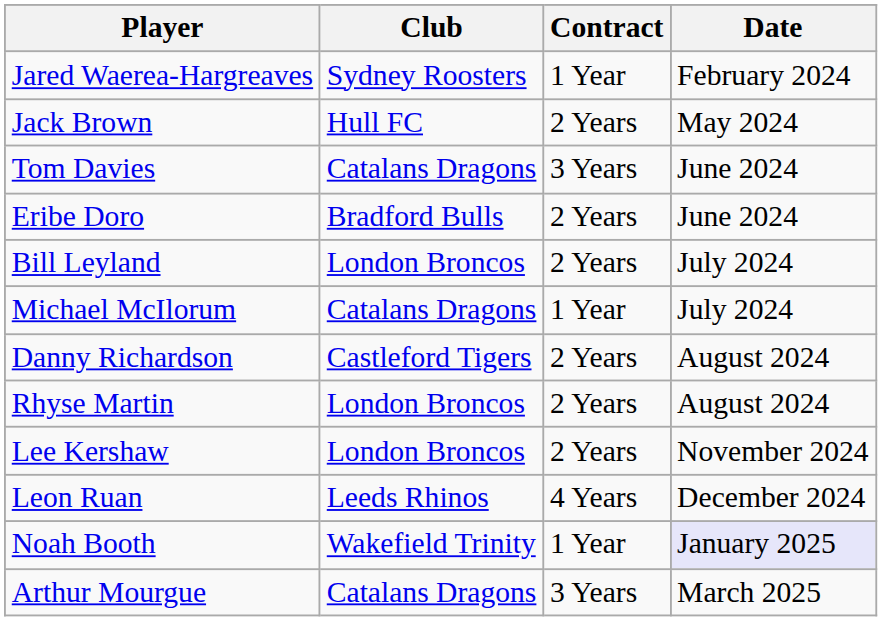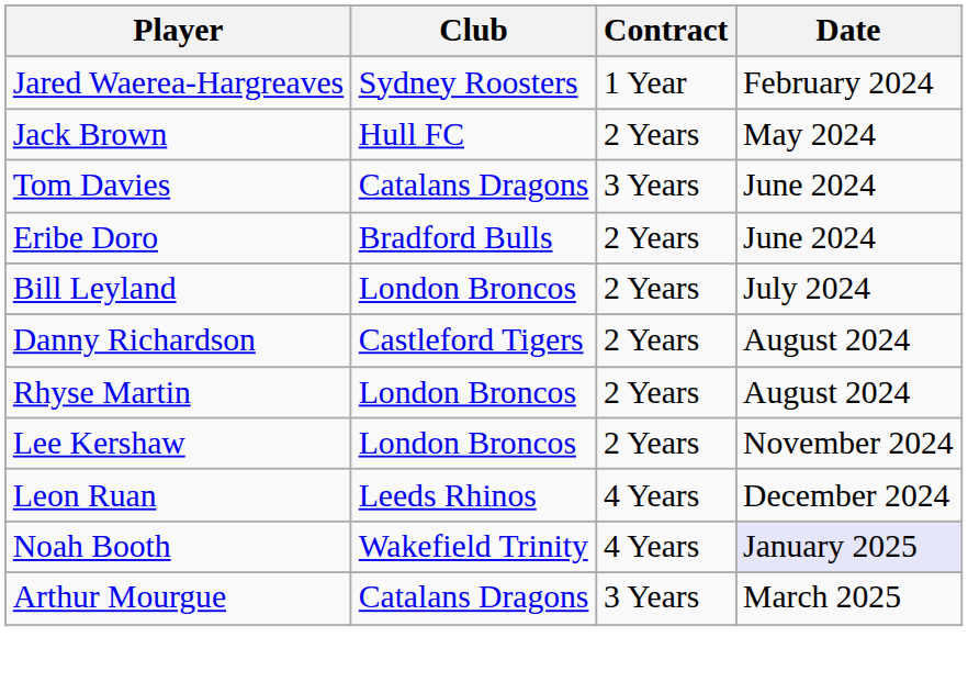- row: Michael McIlorum | Catalans Dragons | 1 Year | July 2024
Noah Booth | Contract: 1 Year -> 4 Years
